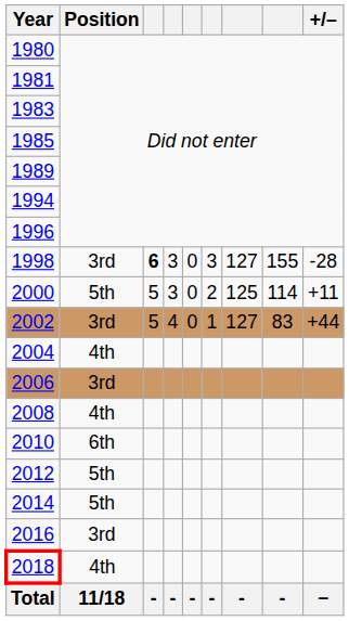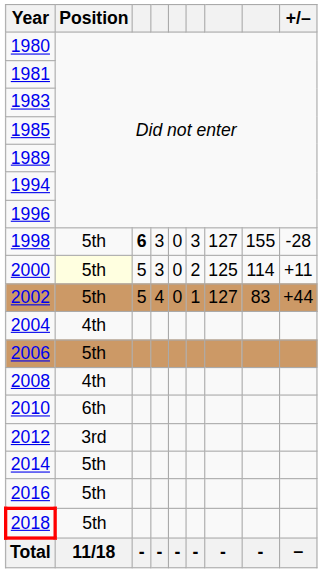1998 | Position: 3rd -> 5th
2000 | Position: no background -> lightyellow background
2002 | Position: 3rd -> 5th
2006 | Position: 3rd -> 5th
2012 | Position: 5th -> 3rd
2016 | Position: 3rd -> 5th
2018 | Position: 4th -> 5th
